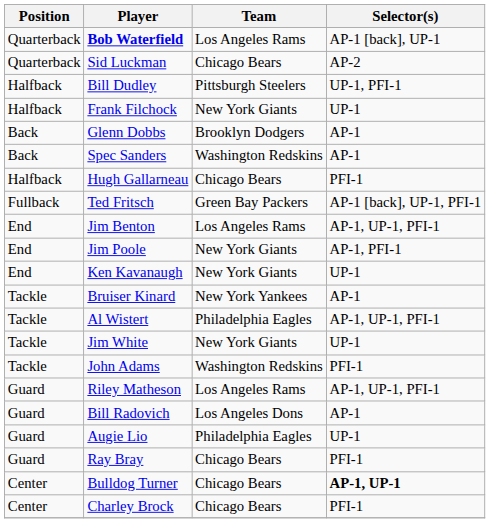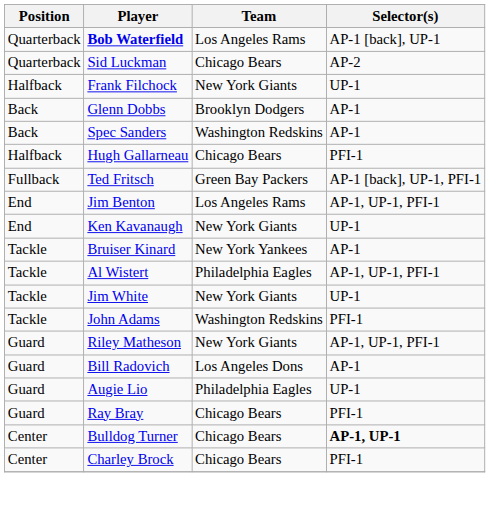- row: Halfback | Bill Dudley | Pittsburgh Steelers | UP-1, PFI-1
- row: End | Jim Poole | New York Giants | AP-1, PFI-1
Riley Matheson | Team: Los Angeles Rams -> New York Giants
